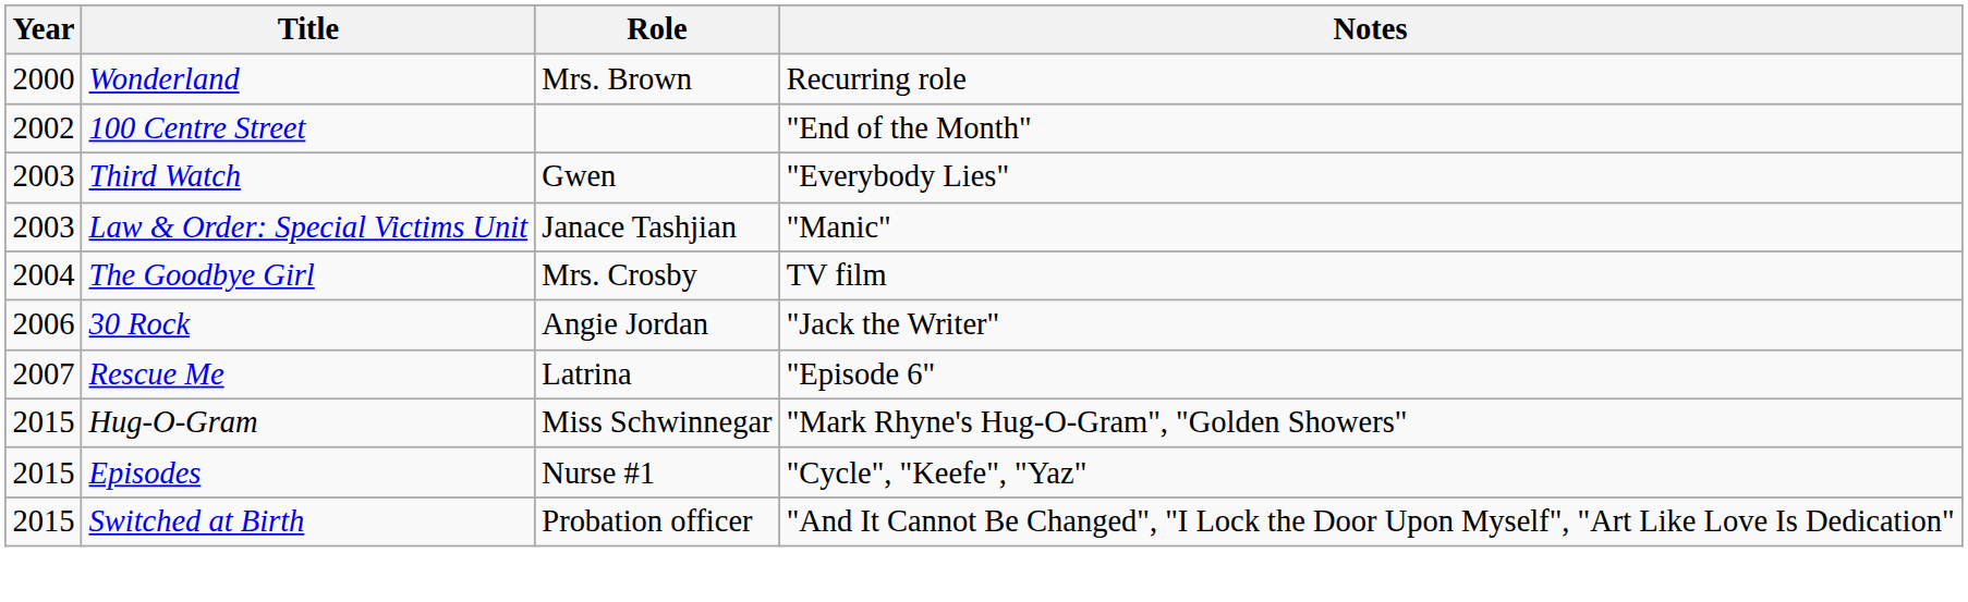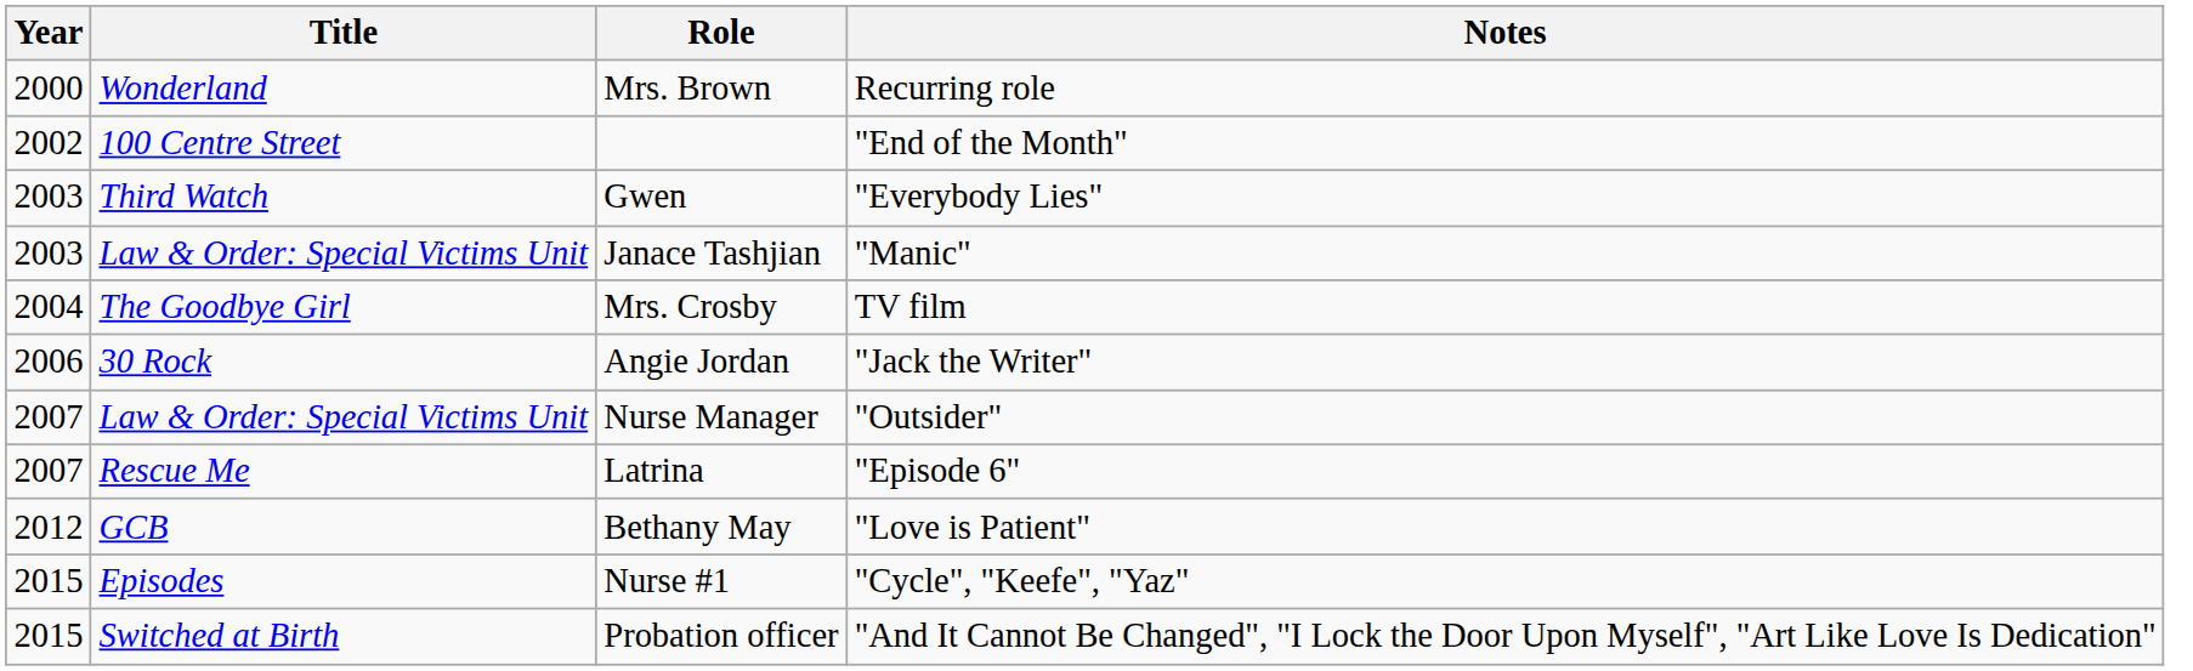+ row: 2007 | Law & Order: Special Victims Unit | Nurse Manager | "Outsider"
+ row: 2012 | GCB | Bethany May | "Love is Patient"
- row: 2015 | Hug-O-Gram | Miss Schwinnegar | "Mark Rhyne's Hug-O-Gram", "Golden Showers"
